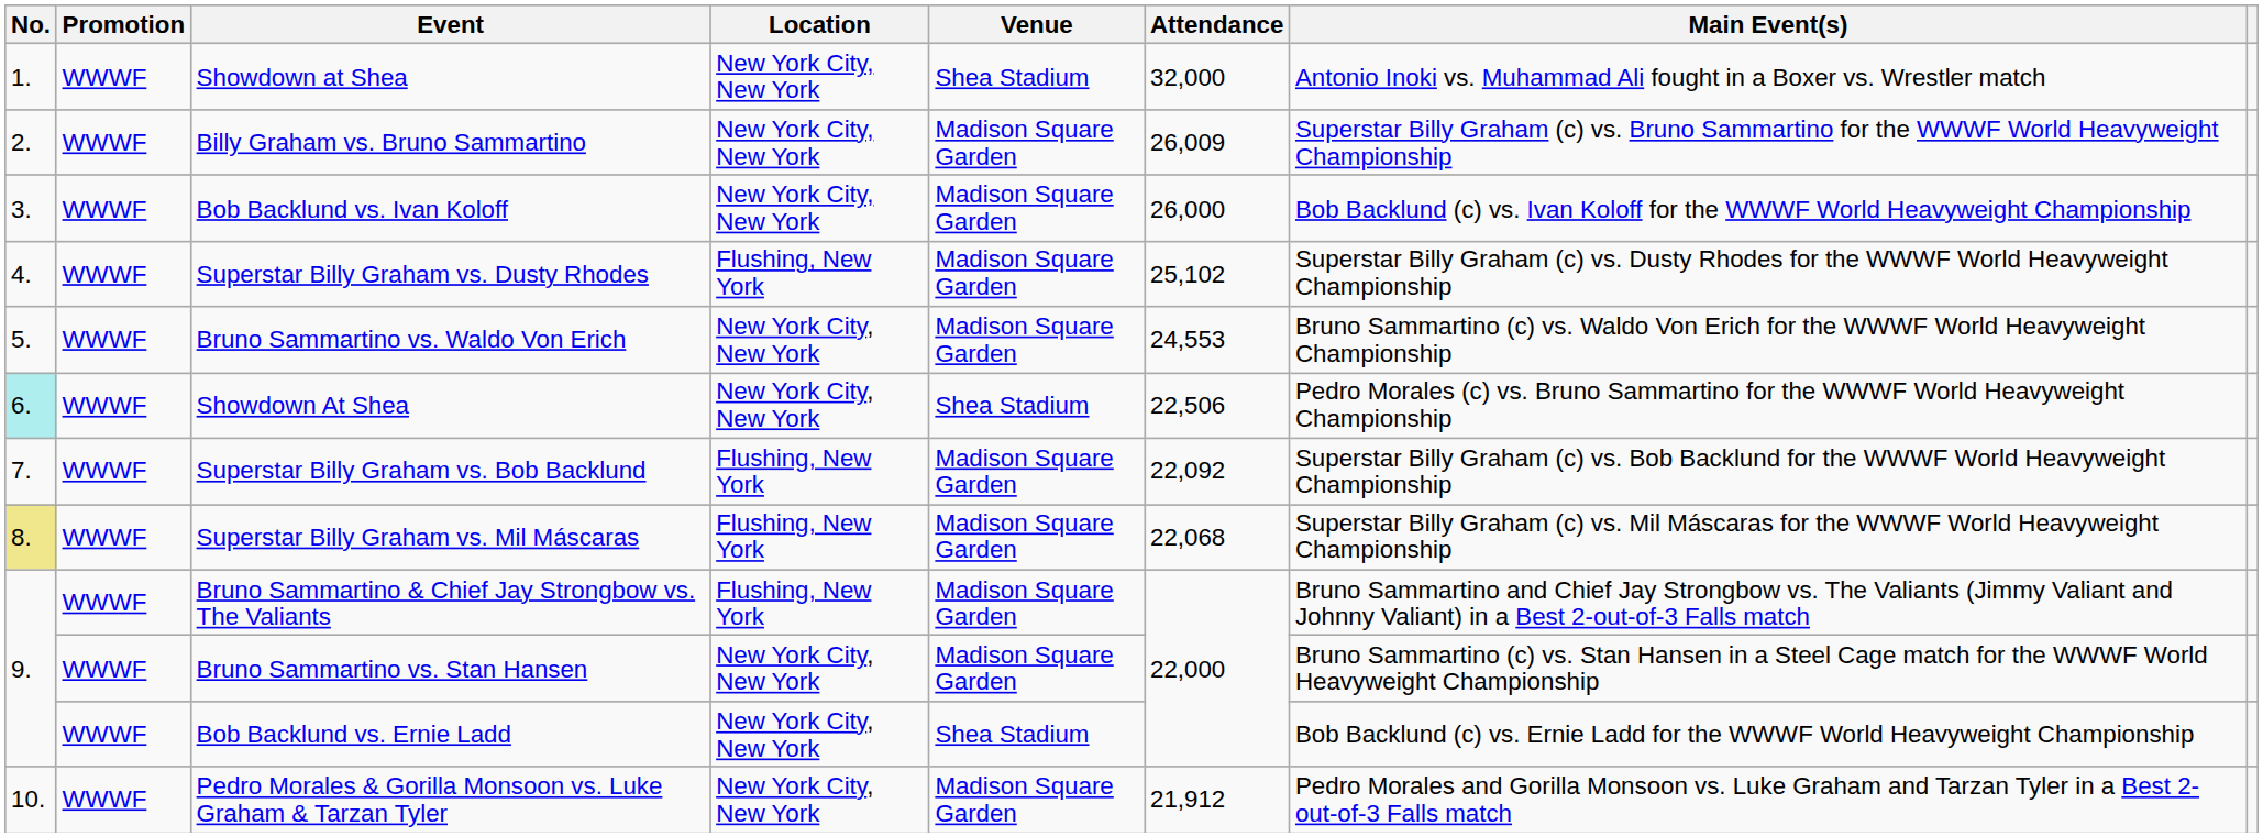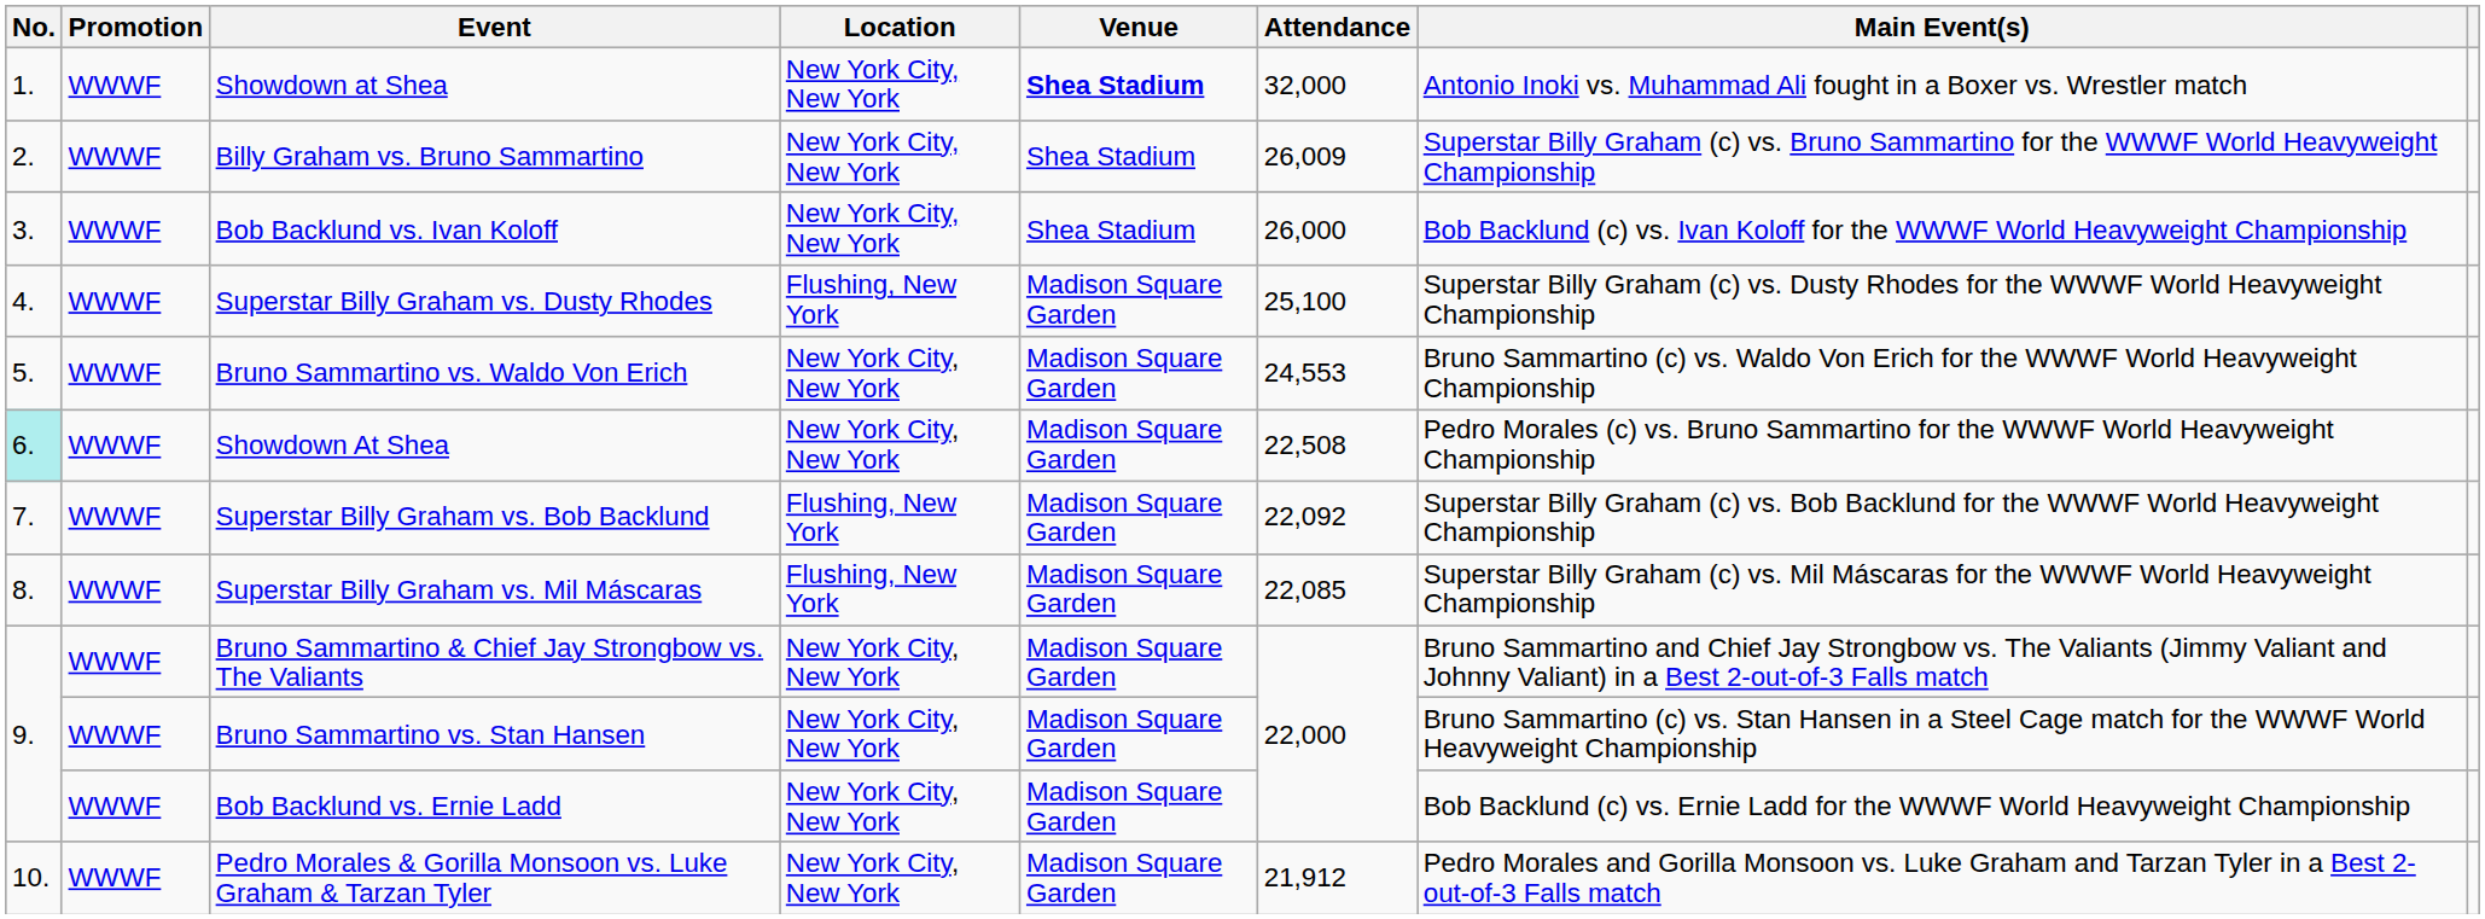Showdown at Shea | Venue: normal -> bold
Billy Graham vs. Bruno Sammartino | Venue: Madison Square Garden -> Shea Stadium
Bob Backlund vs. Ivan Koloff | Venue: Madison Square Garden -> Shea Stadium
Superstar Billy Graham vs. Dusty Rhodes | Attendance: 25,102 -> 25,100
Showdown At Shea | Venue: Shea Stadium -> Madison Square Garden
Showdown At Shea | Attendance: 22,506 -> 22,508
Superstar Billy Graham vs. Mil Máscaras | No.: khaki background -> no background
Superstar Billy Graham vs. Mil Máscaras | Attendance: 22,068 -> 22,085
Bruno Sammartino & Chief Jay Strongbow vs. The Valiants | Location: Flushing, New York -> New York City, New York
Bob Backlund vs. Ernie Ladd | Venue: Shea Stadium -> Madison Square Garden
